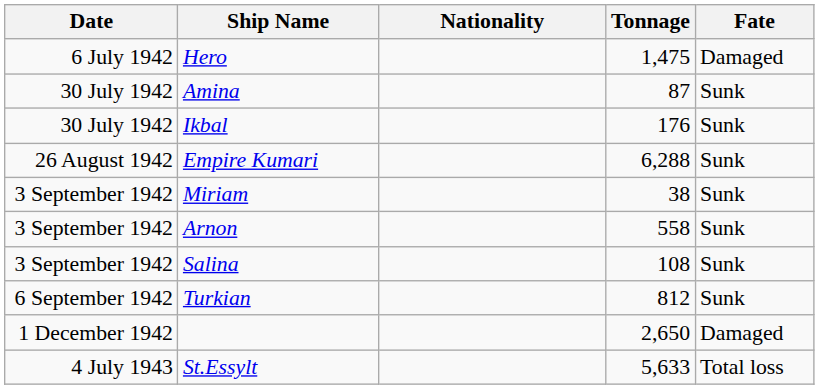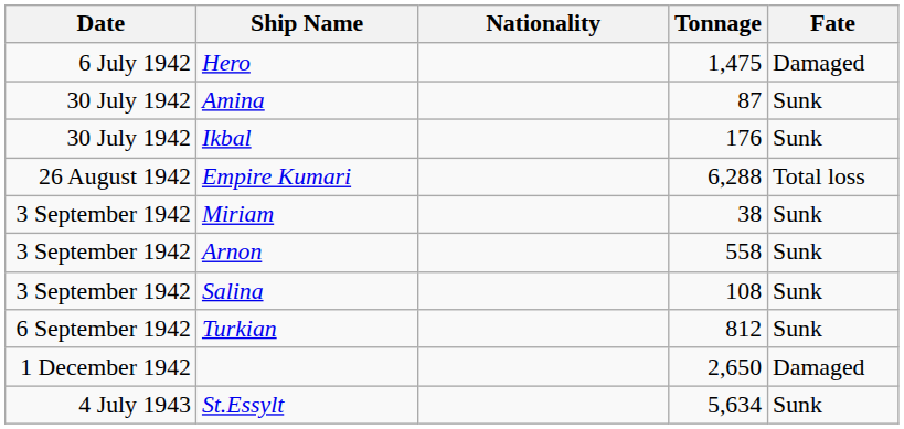Empire Kumari | Fate: Sunk -> Total loss
St.Essylt | Tonnage: 5,633 -> 5,634
St.Essylt | Fate: Total loss -> Sunk
